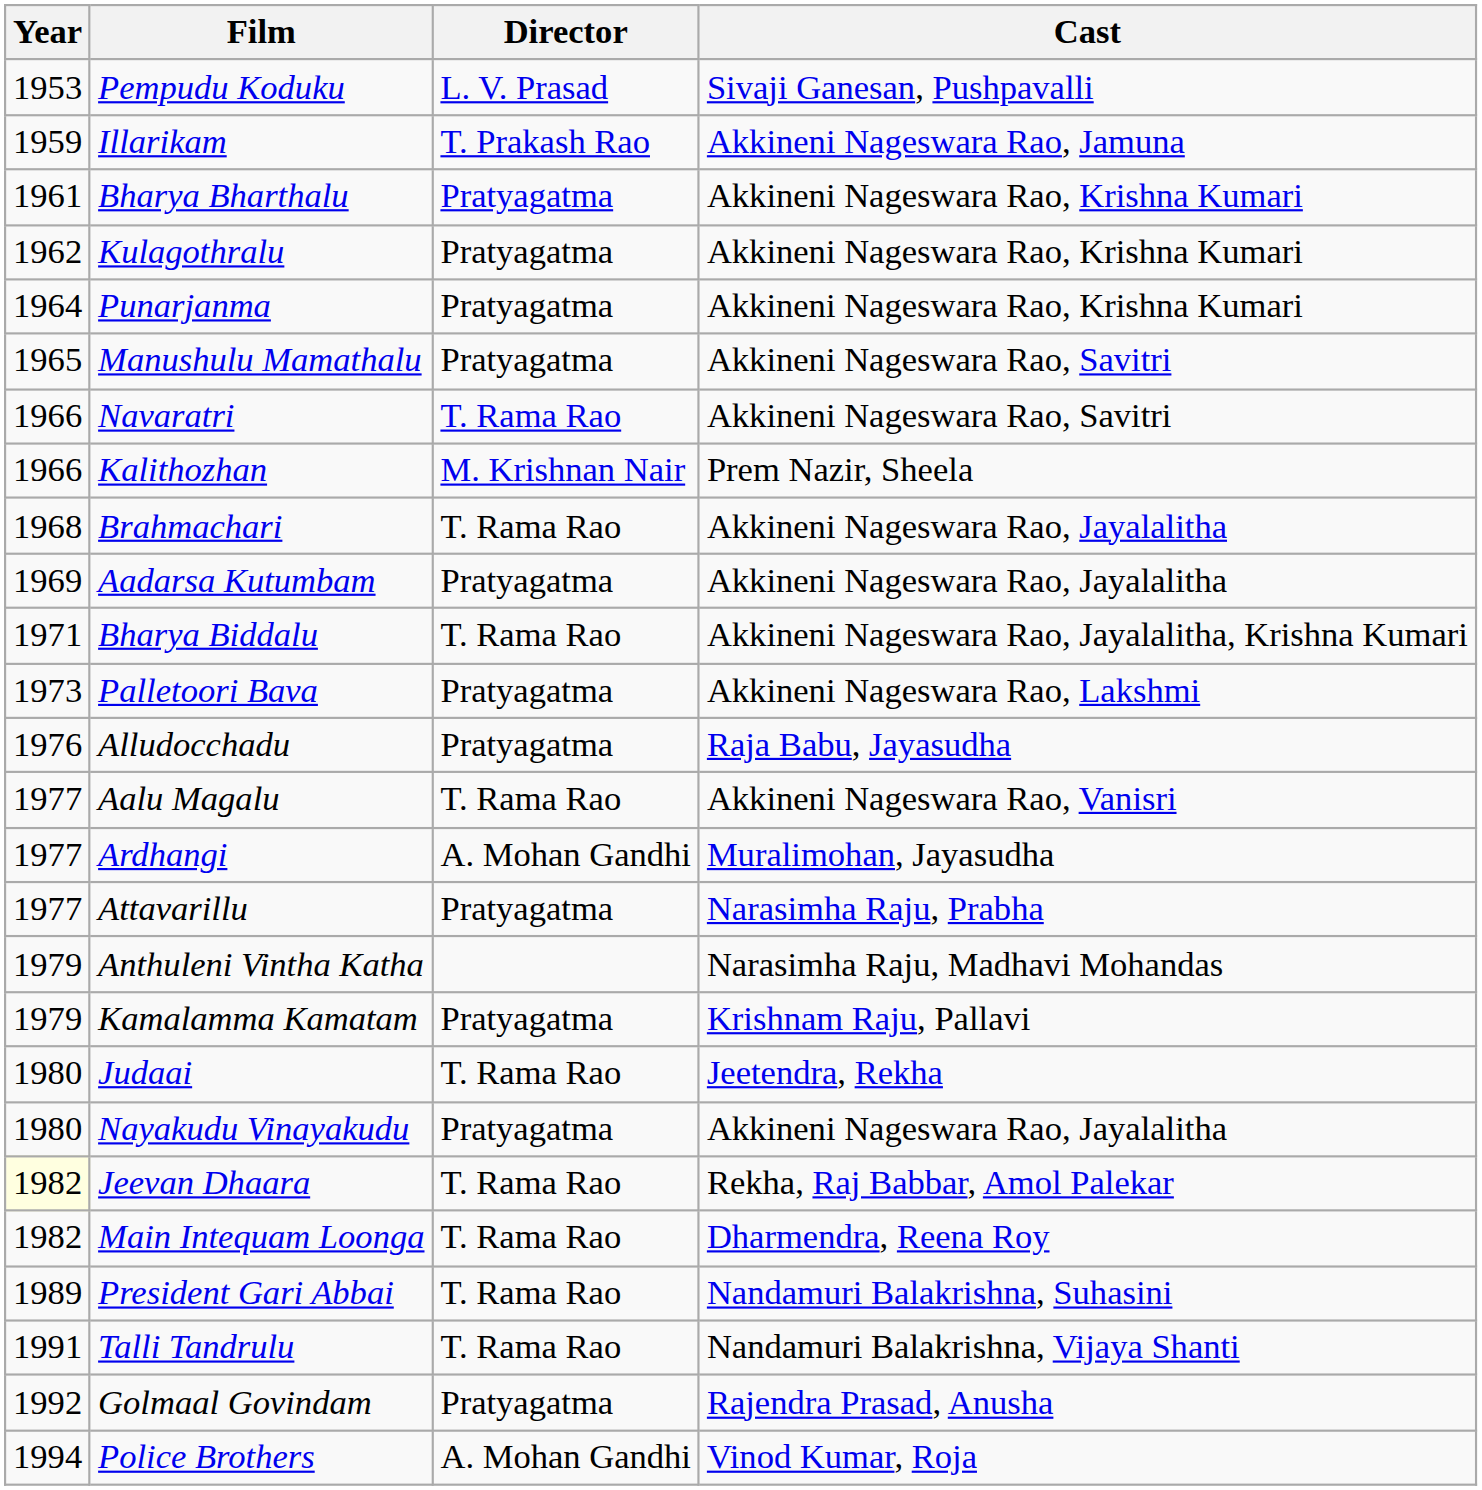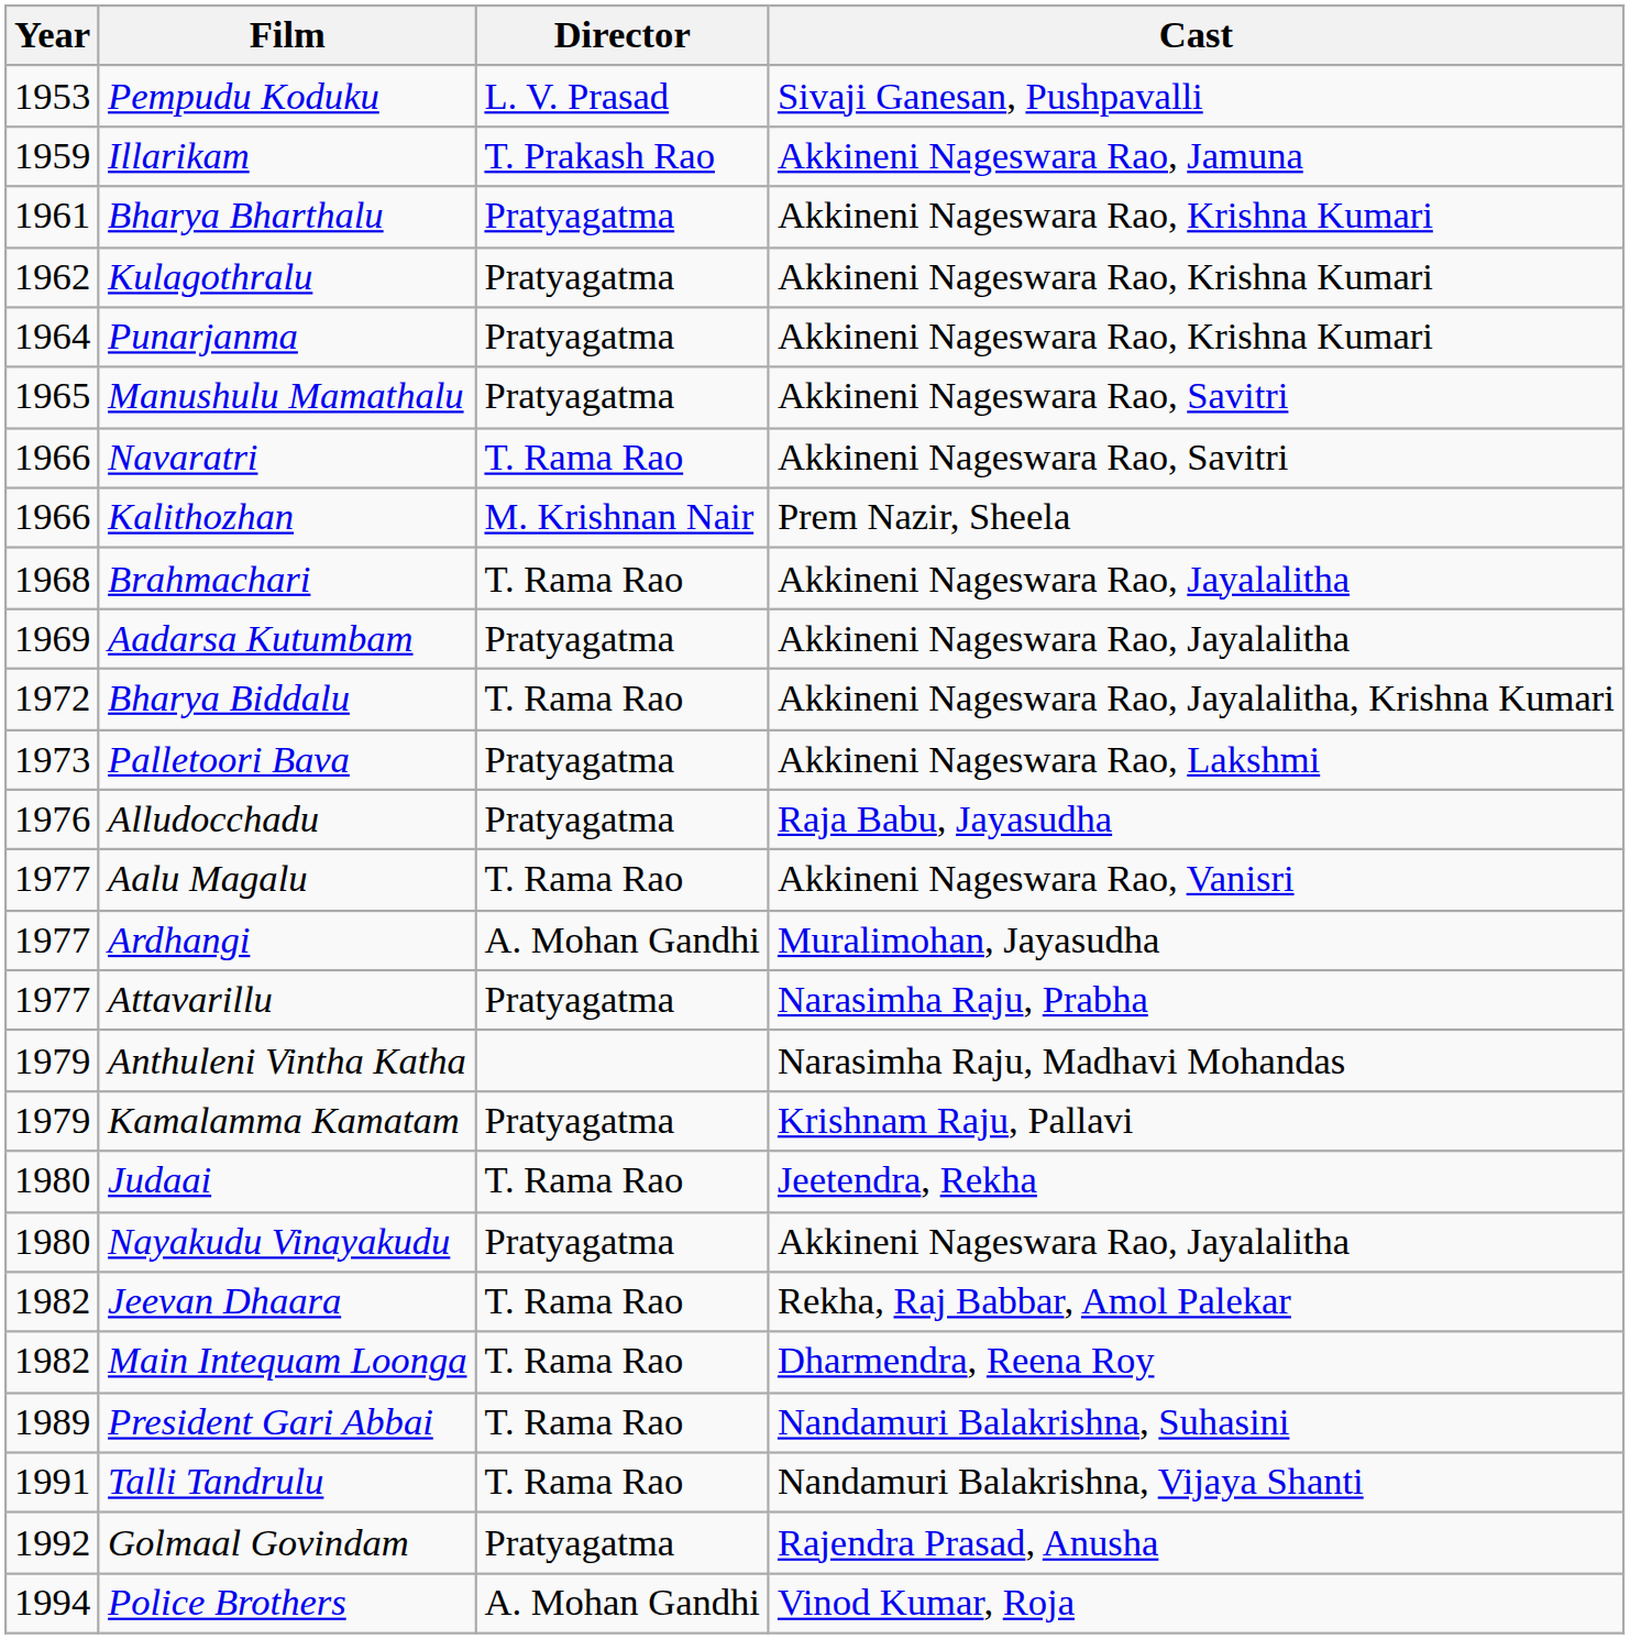Bharya Biddalu | Year: 1971 -> 1972
Jeevan Dhaara | Year: lightyellow background -> no background
